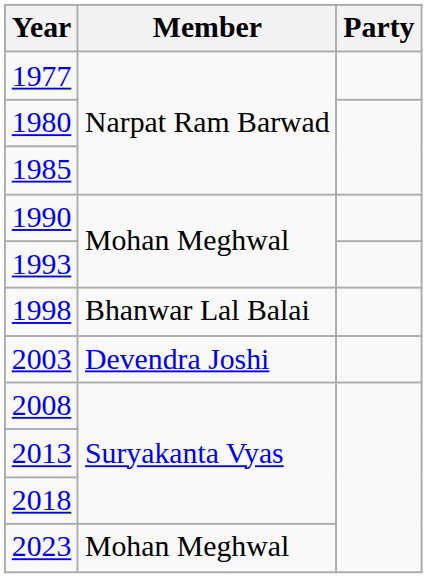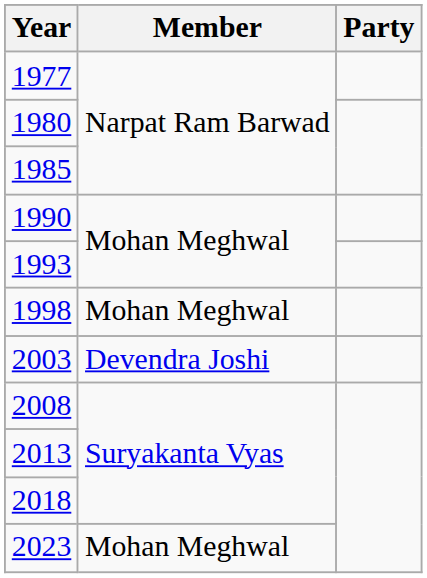1998 | Member: Bhanwar Lal Balai -> Mohan Meghwal
